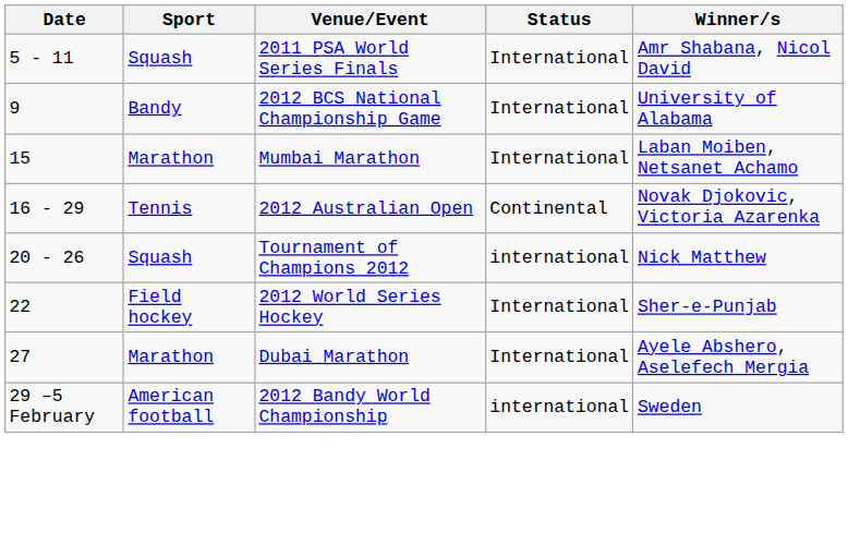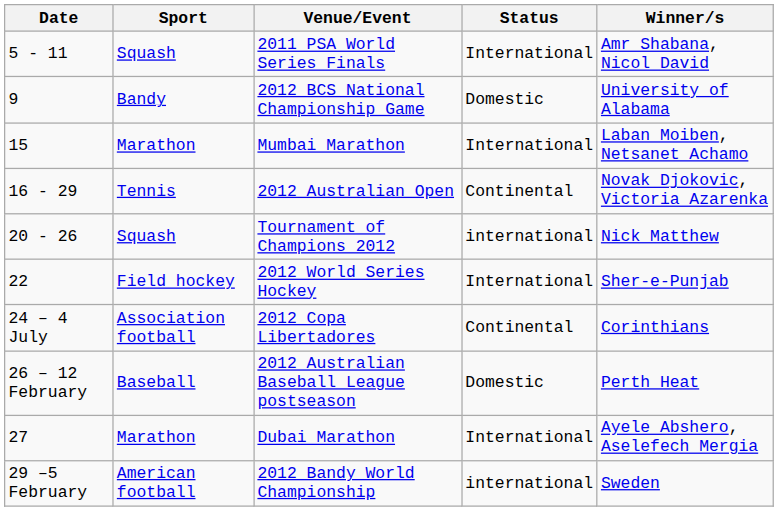2012 BCS National Championship Game | Status: International -> Domestic
+ row: 24 – 4 July | Association football | 2012 Copa Libertadores | Continental | Corinthians
+ row: 26 – 12 February | Baseball | 2012 Australian Baseball League postseason | Domestic | Perth Heat
